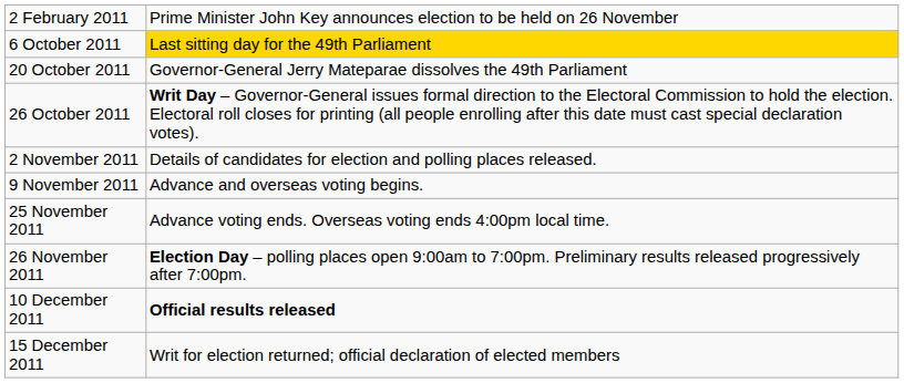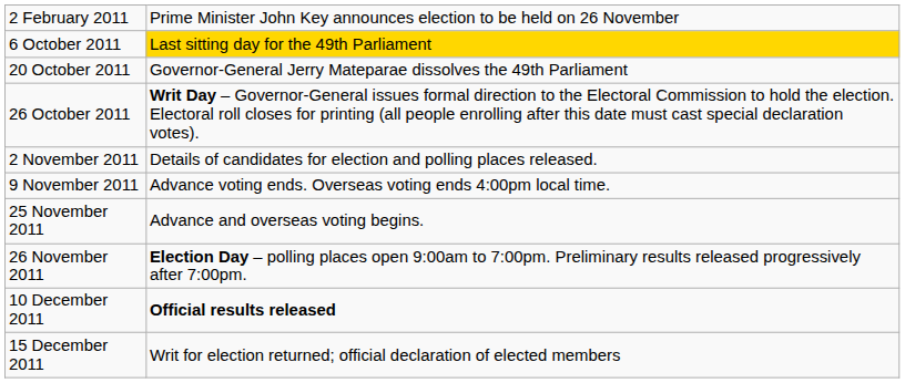9 November 2011 | column 2: Advance and overseas voting begins. -> Advance voting ends. Overseas voting ends 4:00pm local time.
25 November 2011 | column 2: Advance voting ends. Overseas voting ends 4:00pm local time. -> Advance and overseas voting begins.
